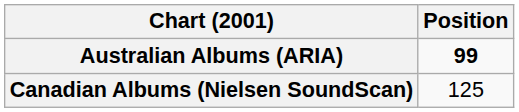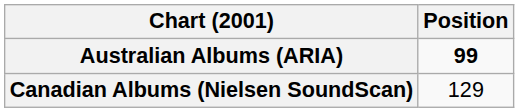Canadian Albums (Nielsen SoundScan) | Position: 125 -> 129
